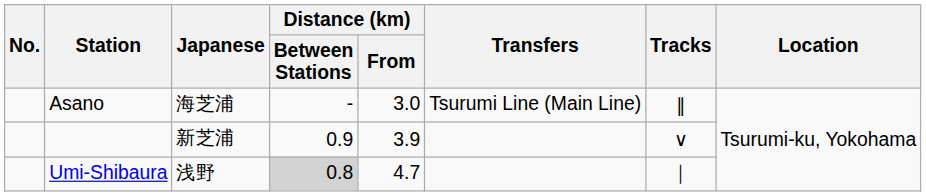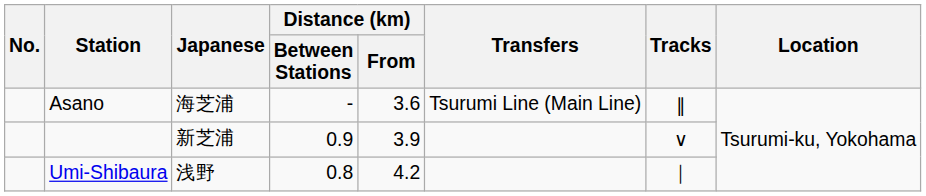Asano | Distance (km) / From: 3.0 -> 3.6
Umi-Shibaura | Distance (km) / Between Stations: lightgrey background -> no background
Umi-Shibaura | Distance (km) / From: 4.7 -> 4.2
